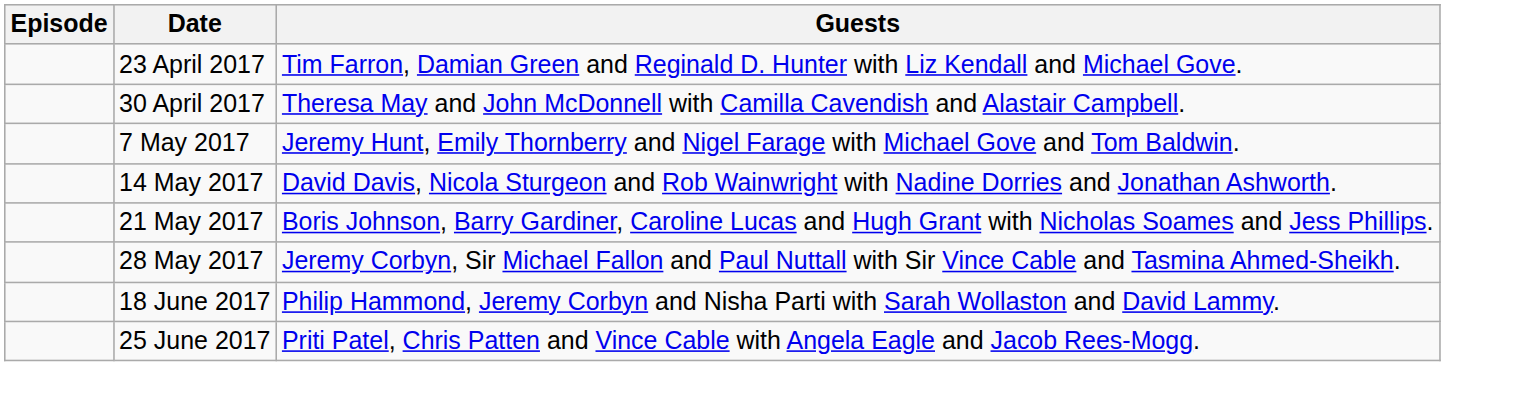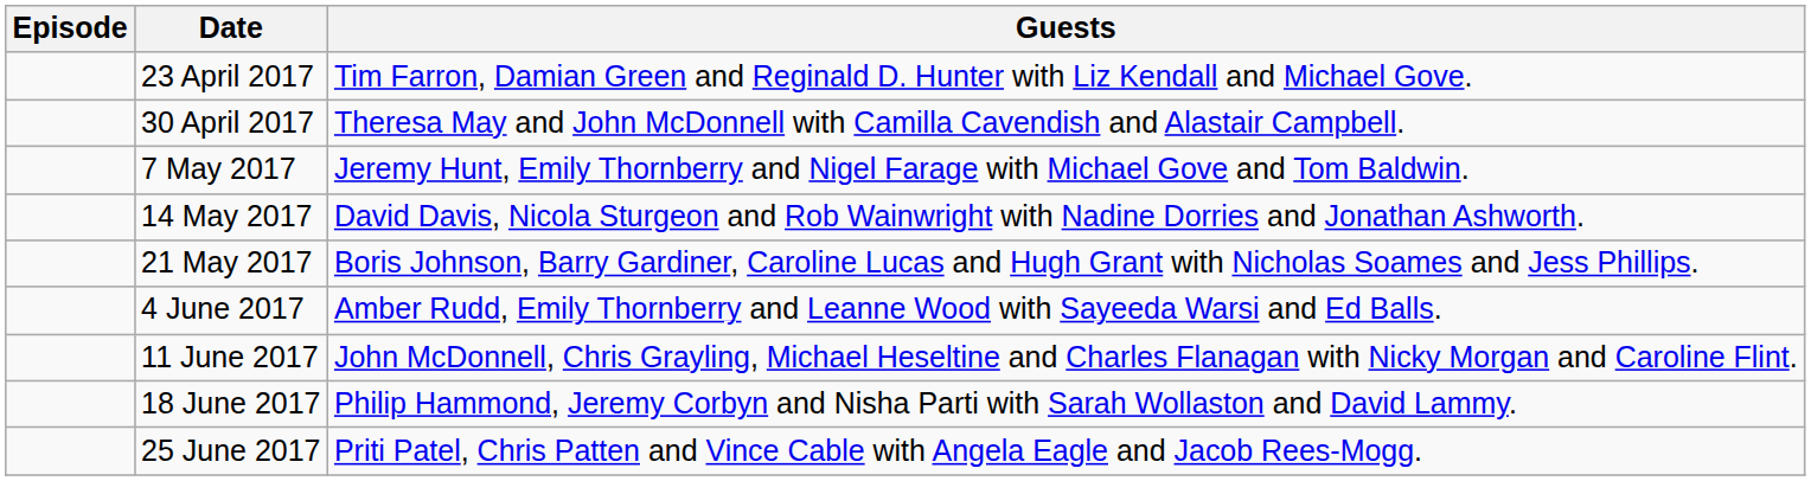- row: 28 May 2017 | Jeremy Corbyn, Sir Michael Fallon and Paul Nuttall with Sir Vince Cable and Tasmina Ahmed-Sheikh.
+ row: 4 June 2017 | Amber Rudd, Emily Thornberry and Leanne Wood with Sayeeda Warsi and Ed Balls.
+ row: 11 June 2017 | John McDonnell, Chris Grayling, Michael Heseltine and Charles Flanagan with Nicky Morgan and Caroline Flint.
